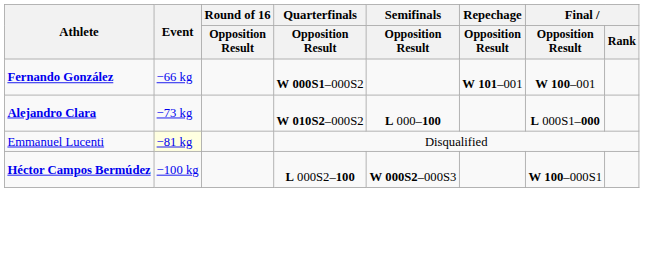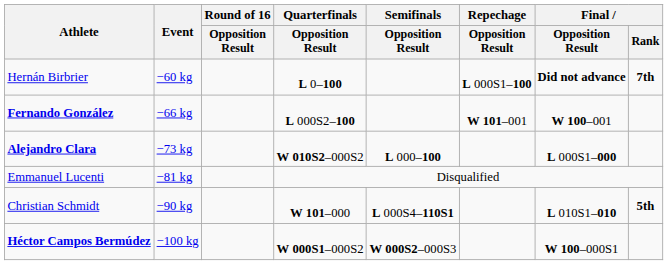+ row: Hernán Birbrier | −60 kg | L 0–100 | L 000S1–100 | Did not advance | 7th
Fernando González | Quarterfinals / Opposition Result: W 000S1–000S2 -> L 000S2–100
Emmanuel Lucenti | Event: lightyellow background -> no background
+ row: Christian Schmidt | −90 kg | W 101–000 | L 000S4–110S1 | L 010S1–010 | 5th
Héctor Campos Bermúdez | Quarterfinals / Opposition Result: L 000S2–100 -> W 000S1–000S2
